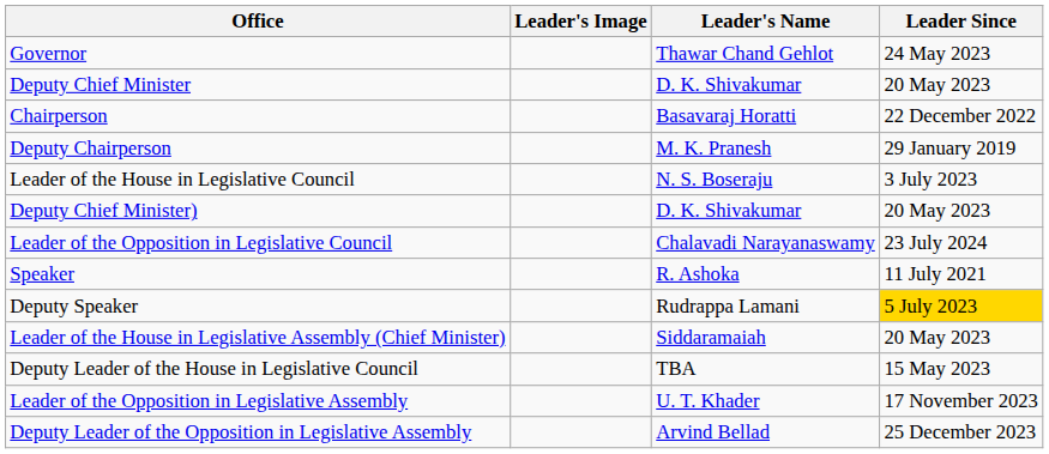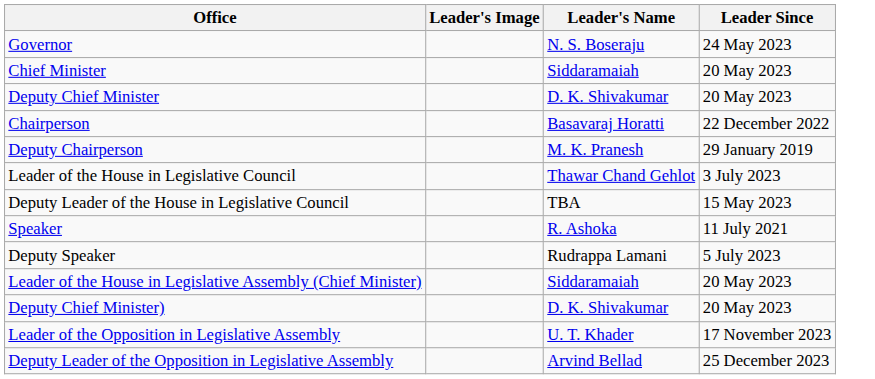Governor | Leader's Name: Thawar Chand Gehlot -> N. S. Boseraju
+ row: Chief Minister | Siddaramaiah | 20 May 2023
Leader of the House in Legislative Council | Leader's Name: N. S. Boseraju -> Thawar Chand Gehlot
rows swapped: Deputy Leader of the House in Legislative Council <-> Deputy Chief Minister)
- row: Leader of the Opposition in Legislative Council | Chalavadi Narayanaswamy | 23 July 2024
Deputy Speaker | Leader Since: gold background -> no background
